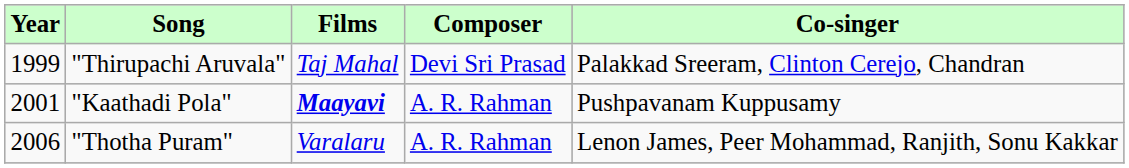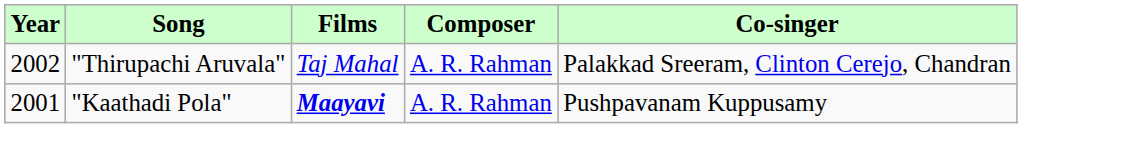"Thirupachi Aruvala" | Year: 1999 -> 2002
"Thirupachi Aruvala" | Composer: Devi Sri Prasad -> A. R. Rahman
- row: 2006 | "Thotha Puram" | Varalaru | A. R. Rahman | Lenon James, Peer Mohammad, Ranjith, Sonu Kakkar
